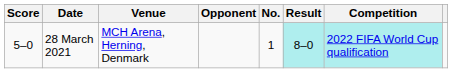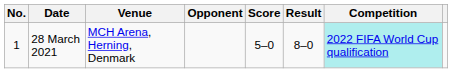columns swapped: No. <-> Score
28 March 2021 | Result: paleturquoise background -> no background
